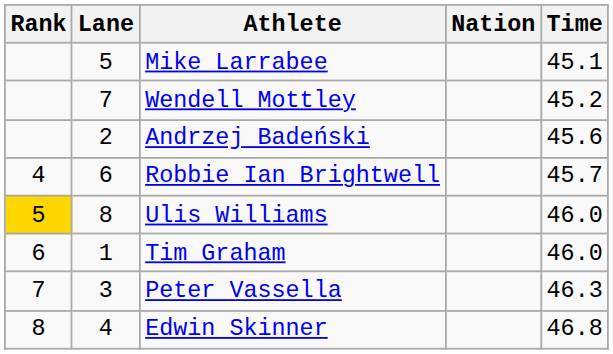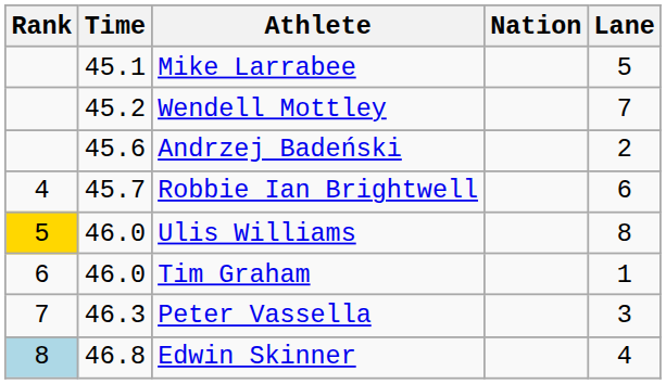columns swapped: Lane <-> Time
Edwin Skinner | Rank: no background -> lightblue background
